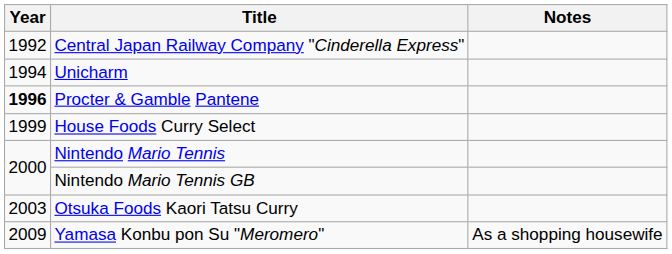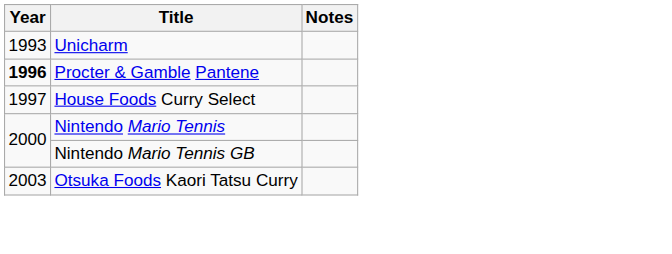- row: 1992 | Central Japan Railway Company "Cinderella Express"
Unicharm | Year: 1994 -> 1993
House Foods Curry Select | Year: 1999 -> 1997
- row: 2009 | Yamasa Konbu pon Su "Meromero" | As a shopping housewife
